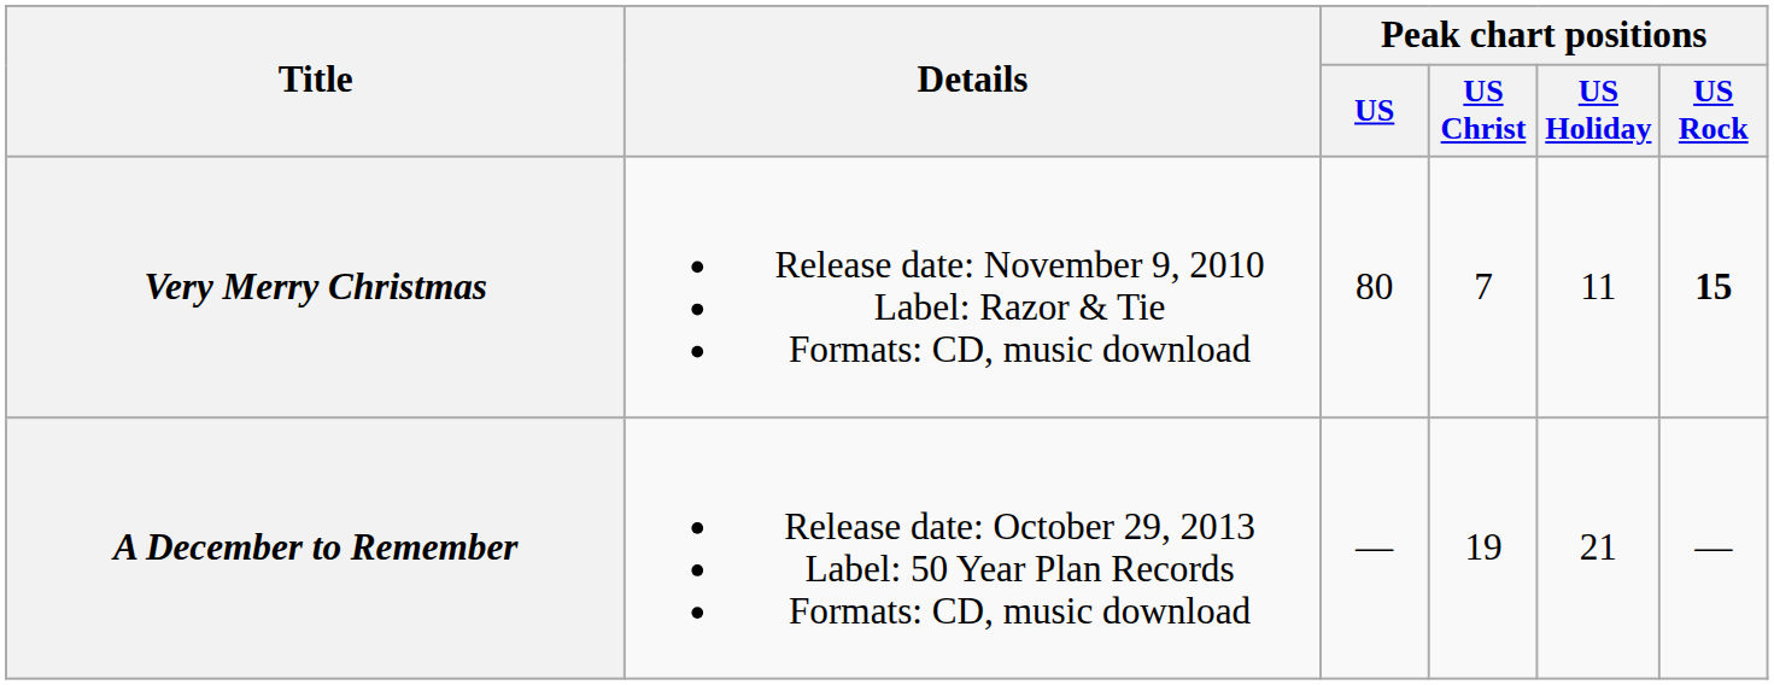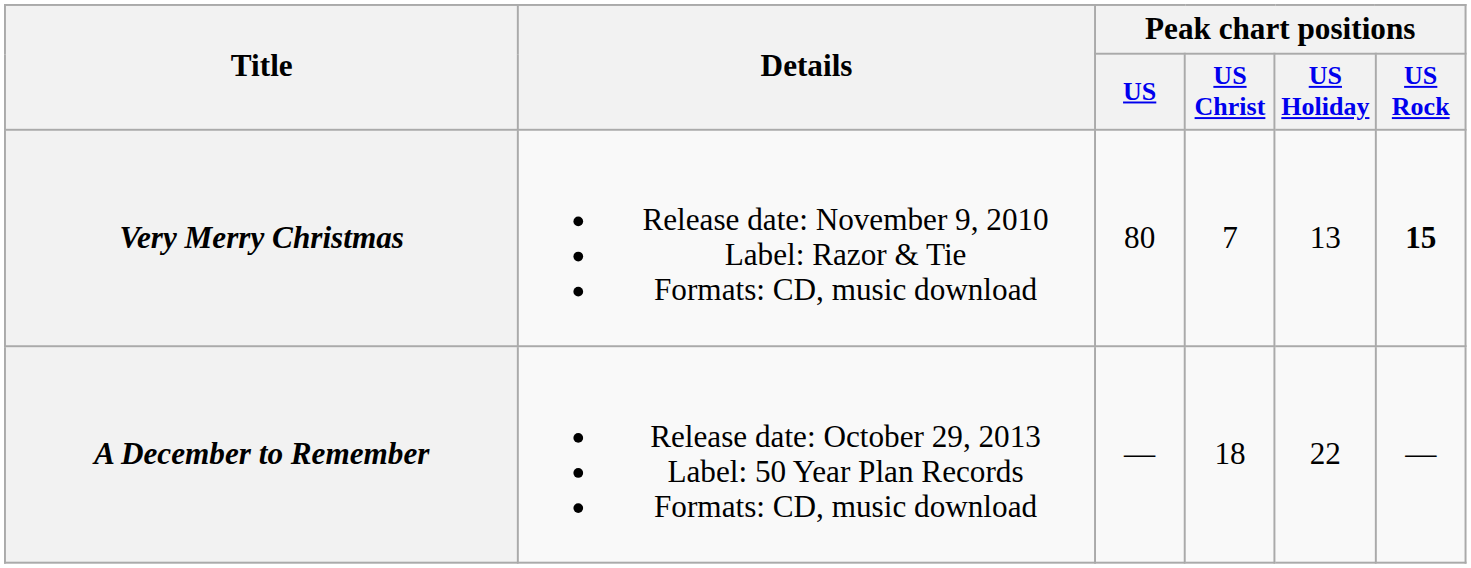Very Merry Christmas | Peak chart positions / US Holiday: 11 -> 13
A December to Remember | Peak chart positions / US Christ: 19 -> 18
A December to Remember | Peak chart positions / US Holiday: 21 -> 22
